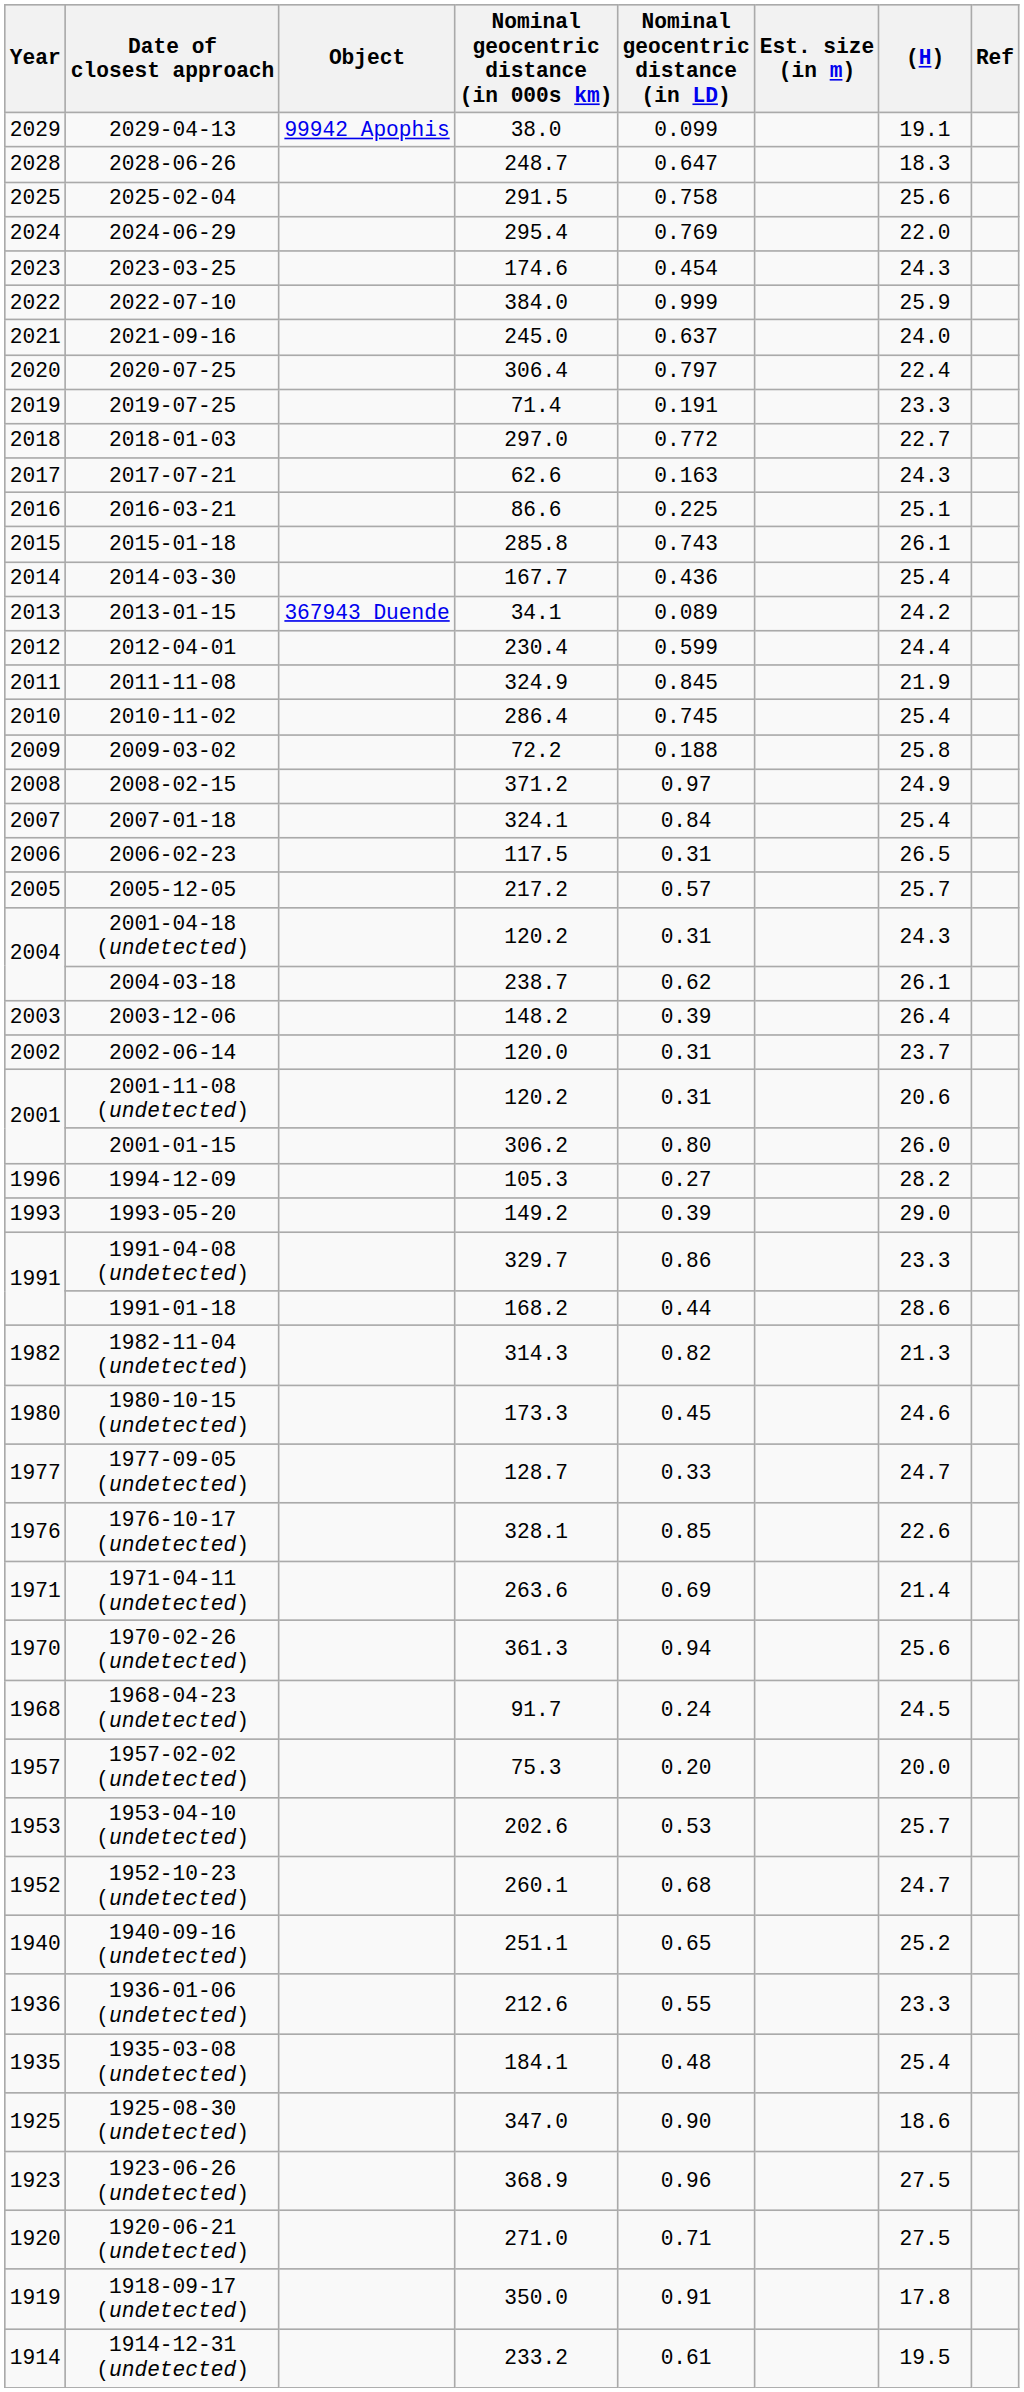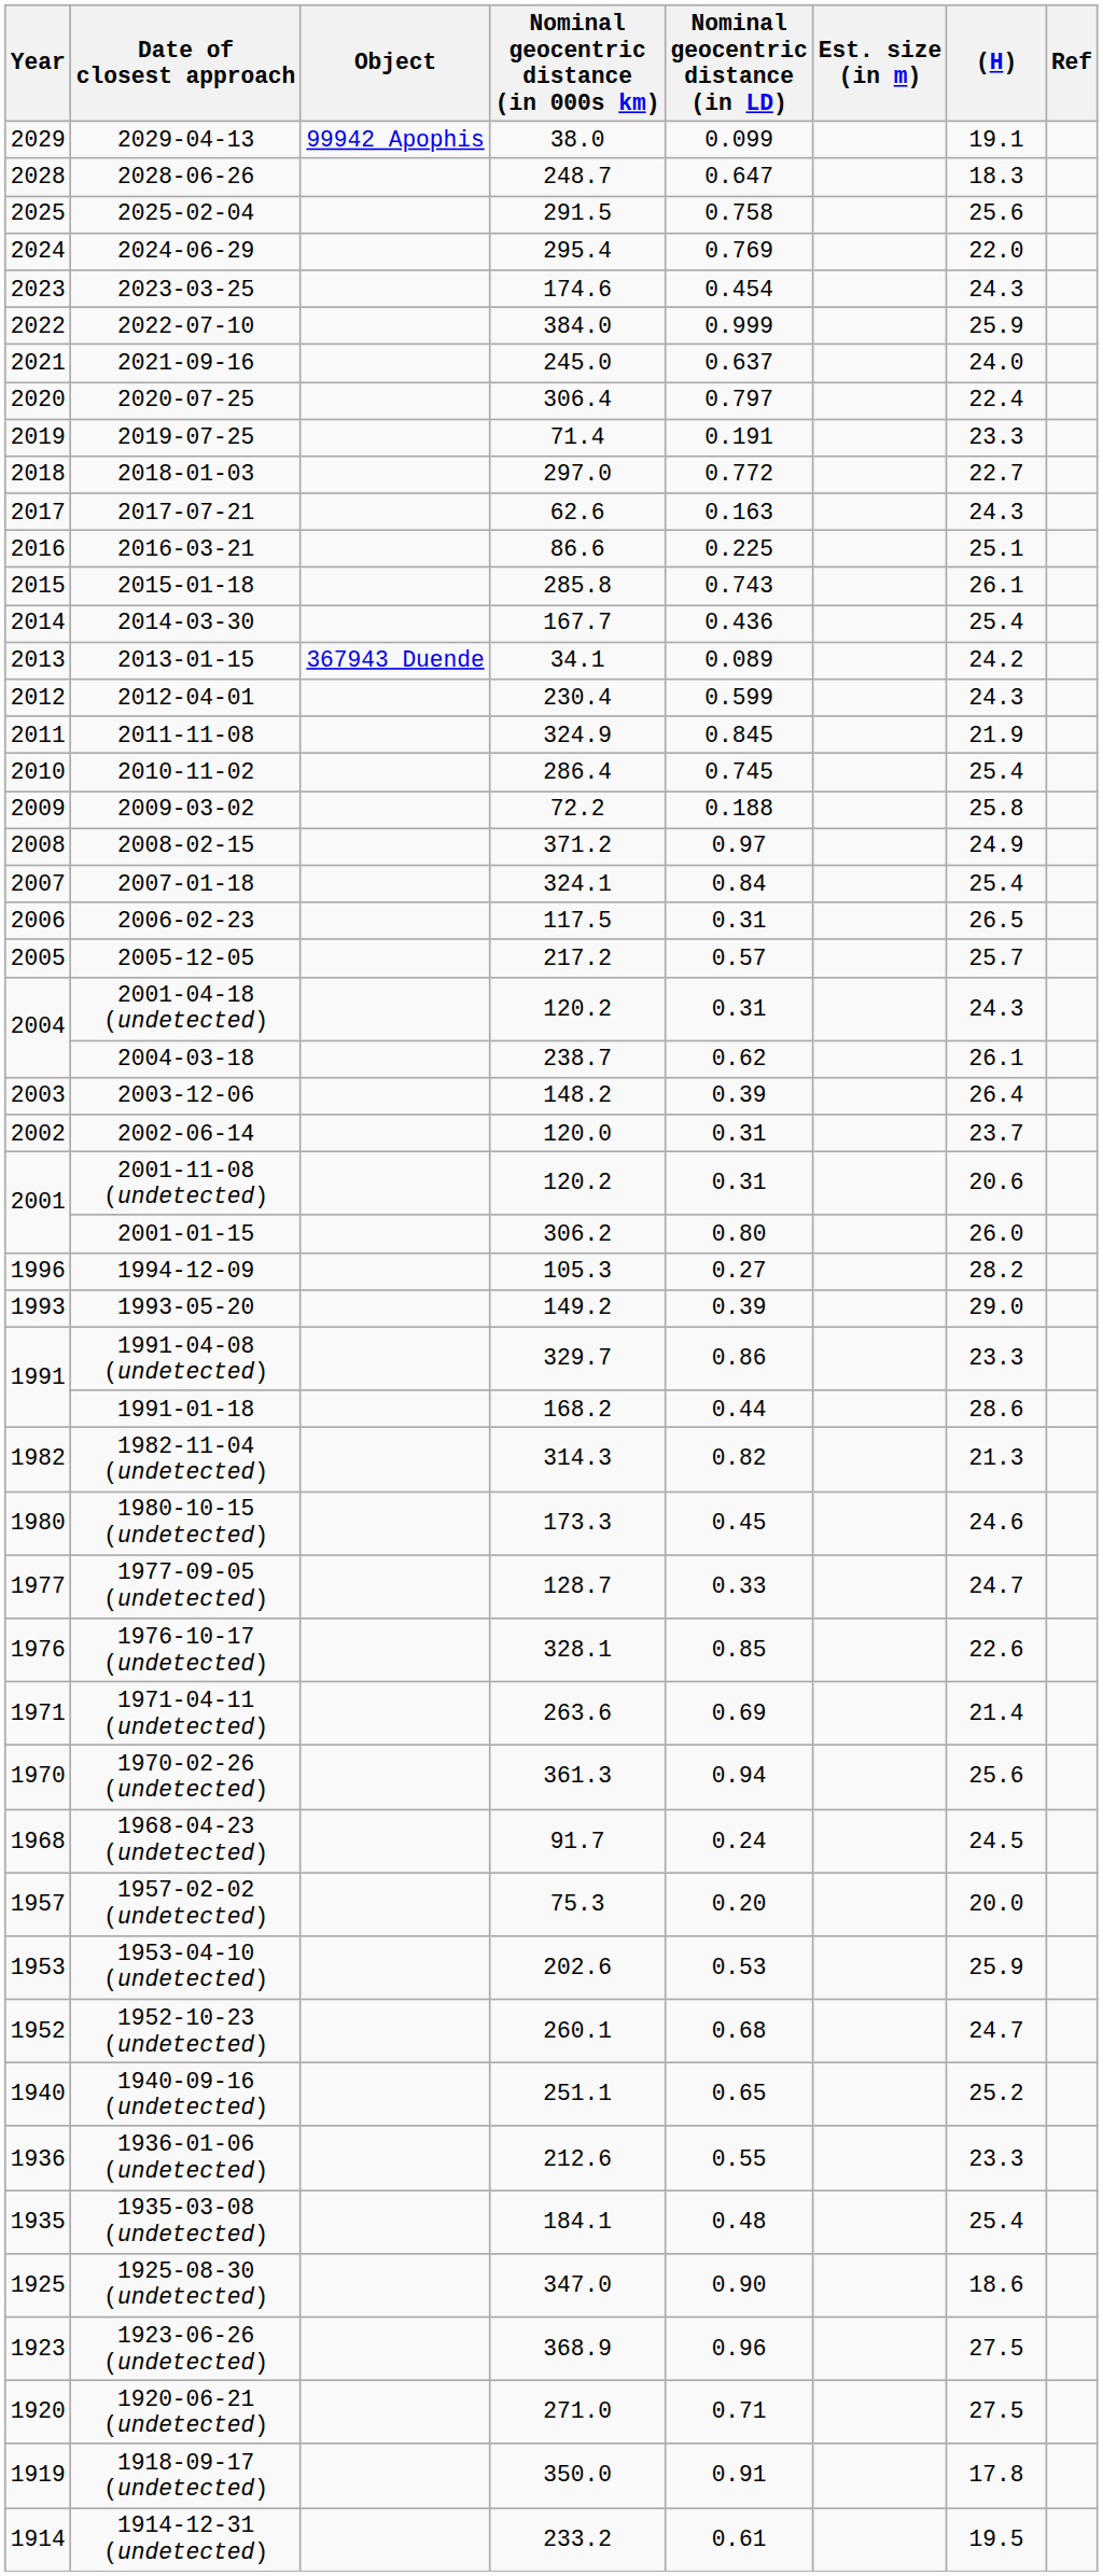2012-04-01 | (H): 24.4 -> 24.3
1953-04-10 (undetected) | (H): 25.7 -> 25.9
